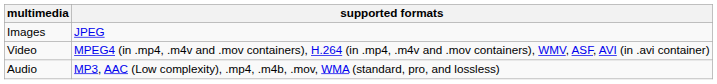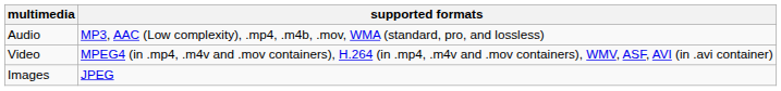rows swapped: Audio <-> Images
